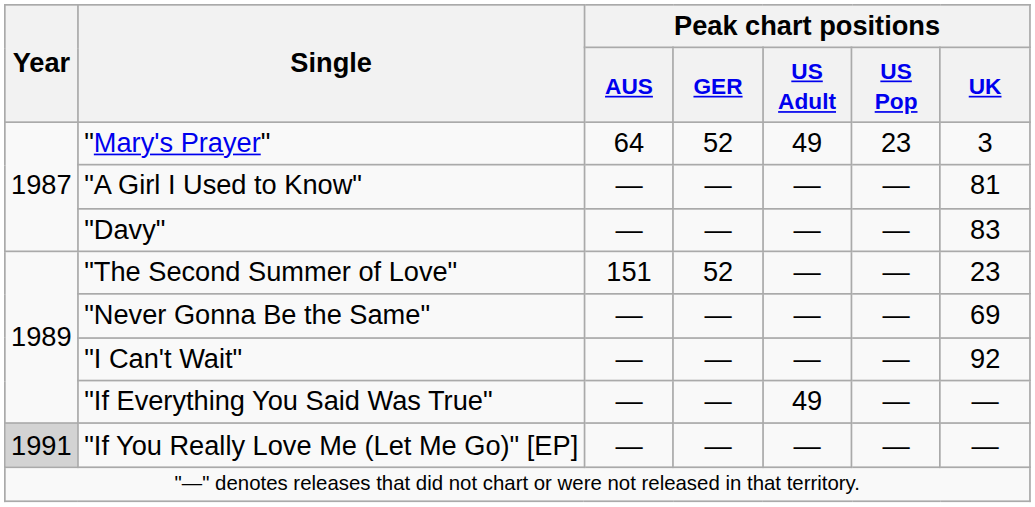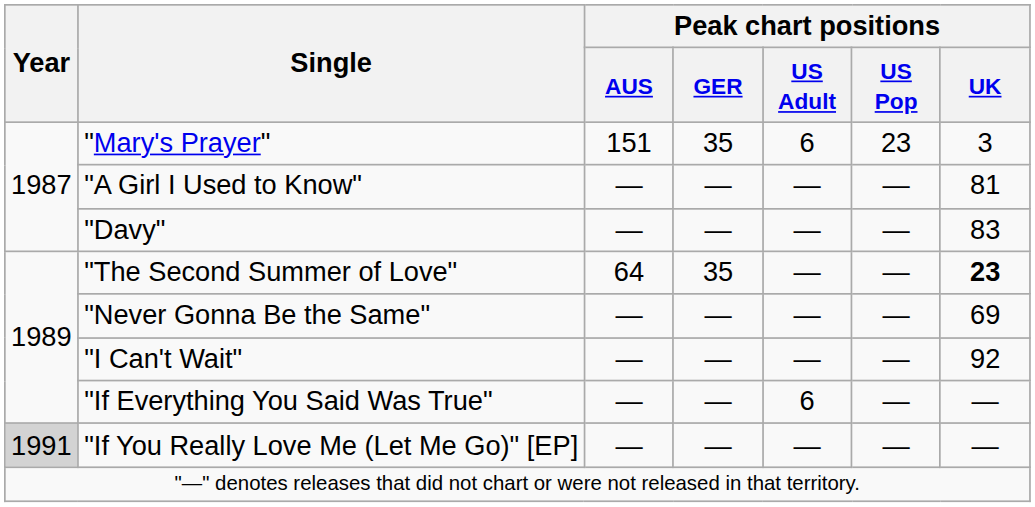"Mary's Prayer" | Peak chart positions / AUS: 64 -> 151
"Mary's Prayer" | Peak chart positions / GER: 52 -> 35
"Mary's Prayer" | Peak chart positions / US Adult: 49 -> 6
"The Second Summer of Love" | Peak chart positions / AUS: 151 -> 64
"The Second Summer of Love" | Peak chart positions / GER: 52 -> 35
"The Second Summer of Love" | Peak chart positions / UK: normal -> bold
"If Everything You Said Was True" | Peak chart positions / US Adult: 49 -> 6
